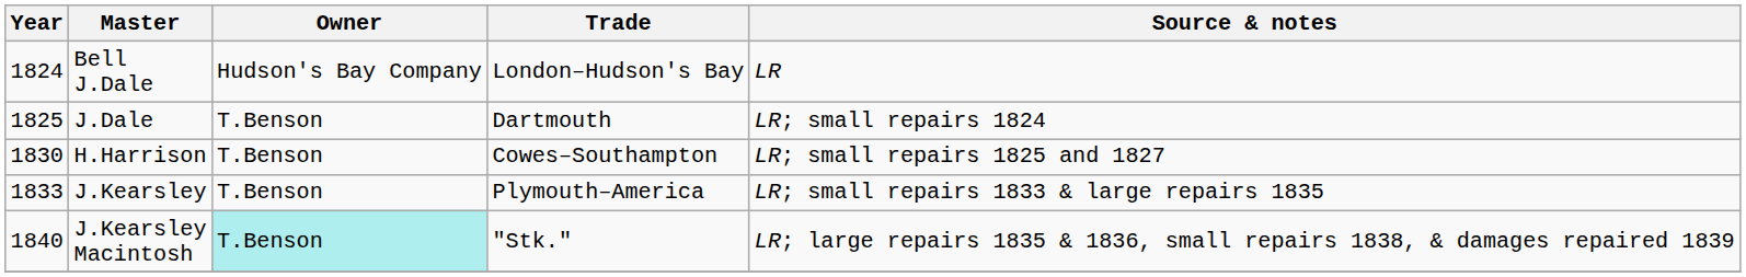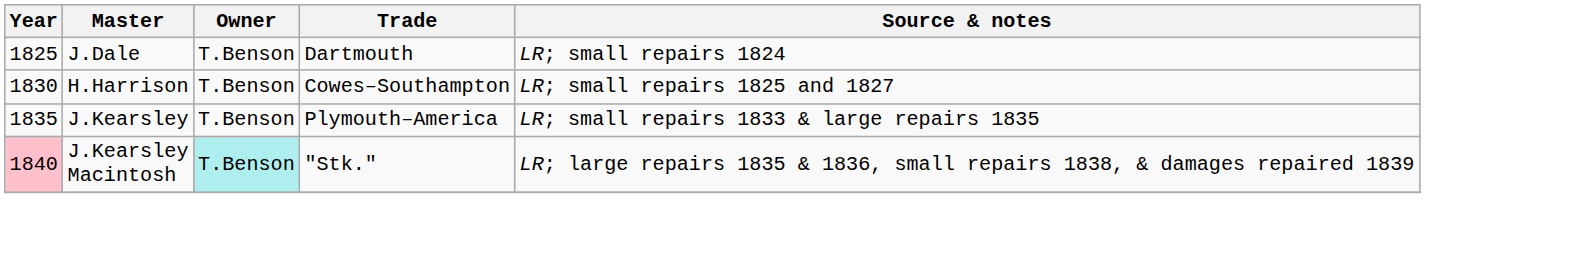- row: 1824 | Bell J.Dale | Hudson's Bay Company | London–Hudson's Bay | LR
J.Kearsley | Year: 1833 -> 1835
J.Kearsley Macintosh | Year: no background -> pink background
